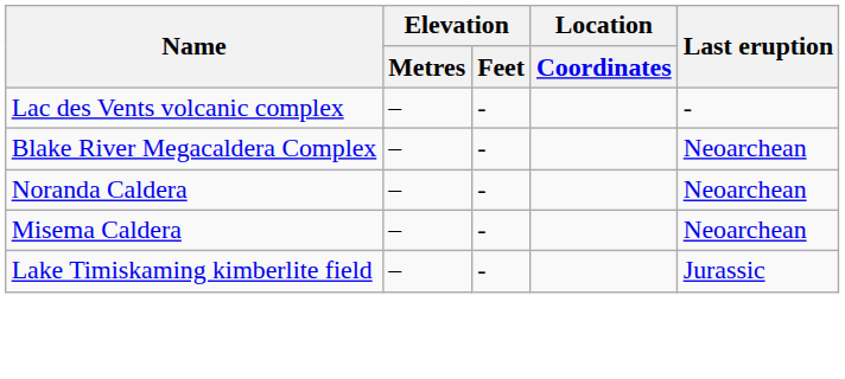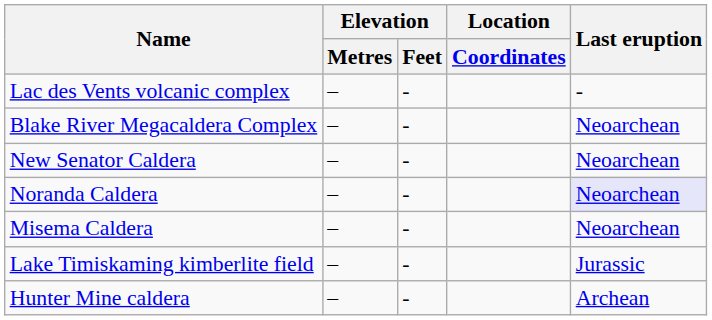+ row: New Senator Caldera | – | - | Neoarchean
Noranda Caldera | Last eruption: no background -> lavender background
+ row: Hunter Mine caldera | – | - | Archean
